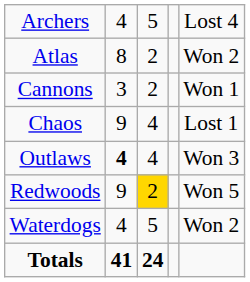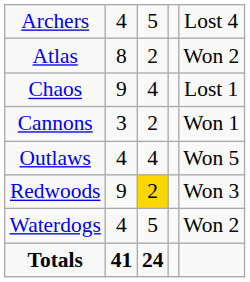rows swapped: Cannons <-> Chaos
Outlaws | column 2: bold -> normal
Outlaws | column 5: Won 3 -> Won 5
Redwoods | column 5: Won 5 -> Won 3
